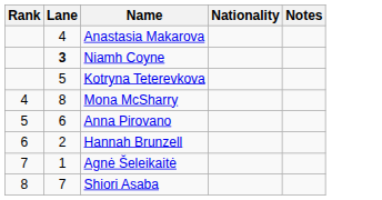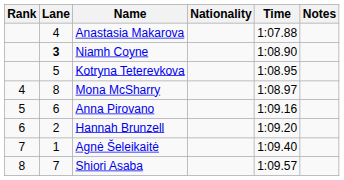+ column: Time | 1:07.88 | 1:08.90 | 1:08.95 | 1:08.97 | 1:09.16 | 1:09.20 | 1:09.40 | 1:09.57
